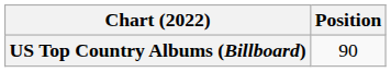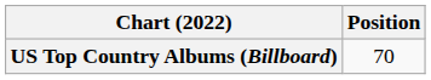US Top Country Albums (Billboard) | Position: 90 -> 70
